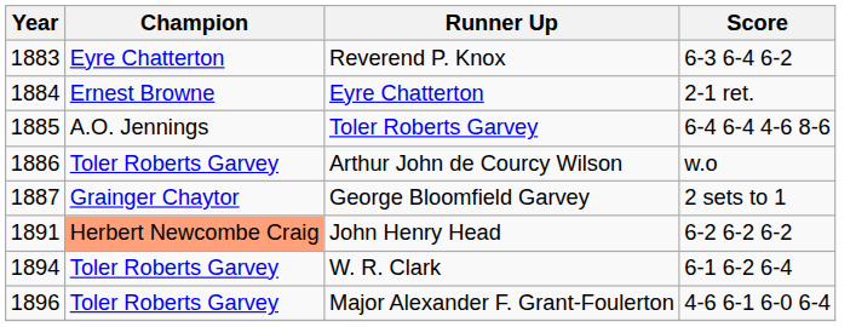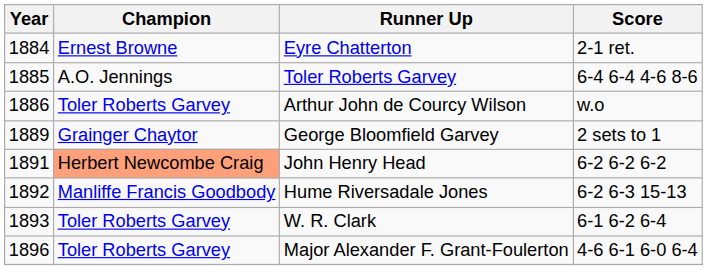- row: 1883 | Eyre Chatterton | Reverend P. Knox | 6-3 6-4 6-2
George Bloomfield Garvey | Year: 1887 -> 1889
+ row: 1892 | Manliffe Francis Goodbody | Hume Riversadale Jones | 6-2 6-3 15-13
W. R. Clark | Year: 1894 -> 1893
